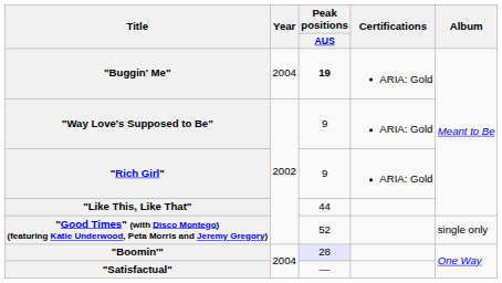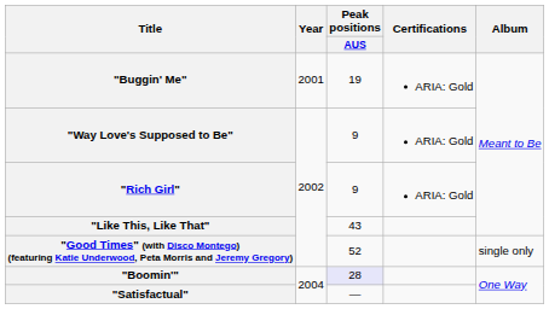"Buggin' Me" | Year: 2004 -> 2001
"Buggin' Me" | Peak positions / AUS: bold -> normal
"Like This, Like That" | Peak positions / AUS: 44 -> 43
